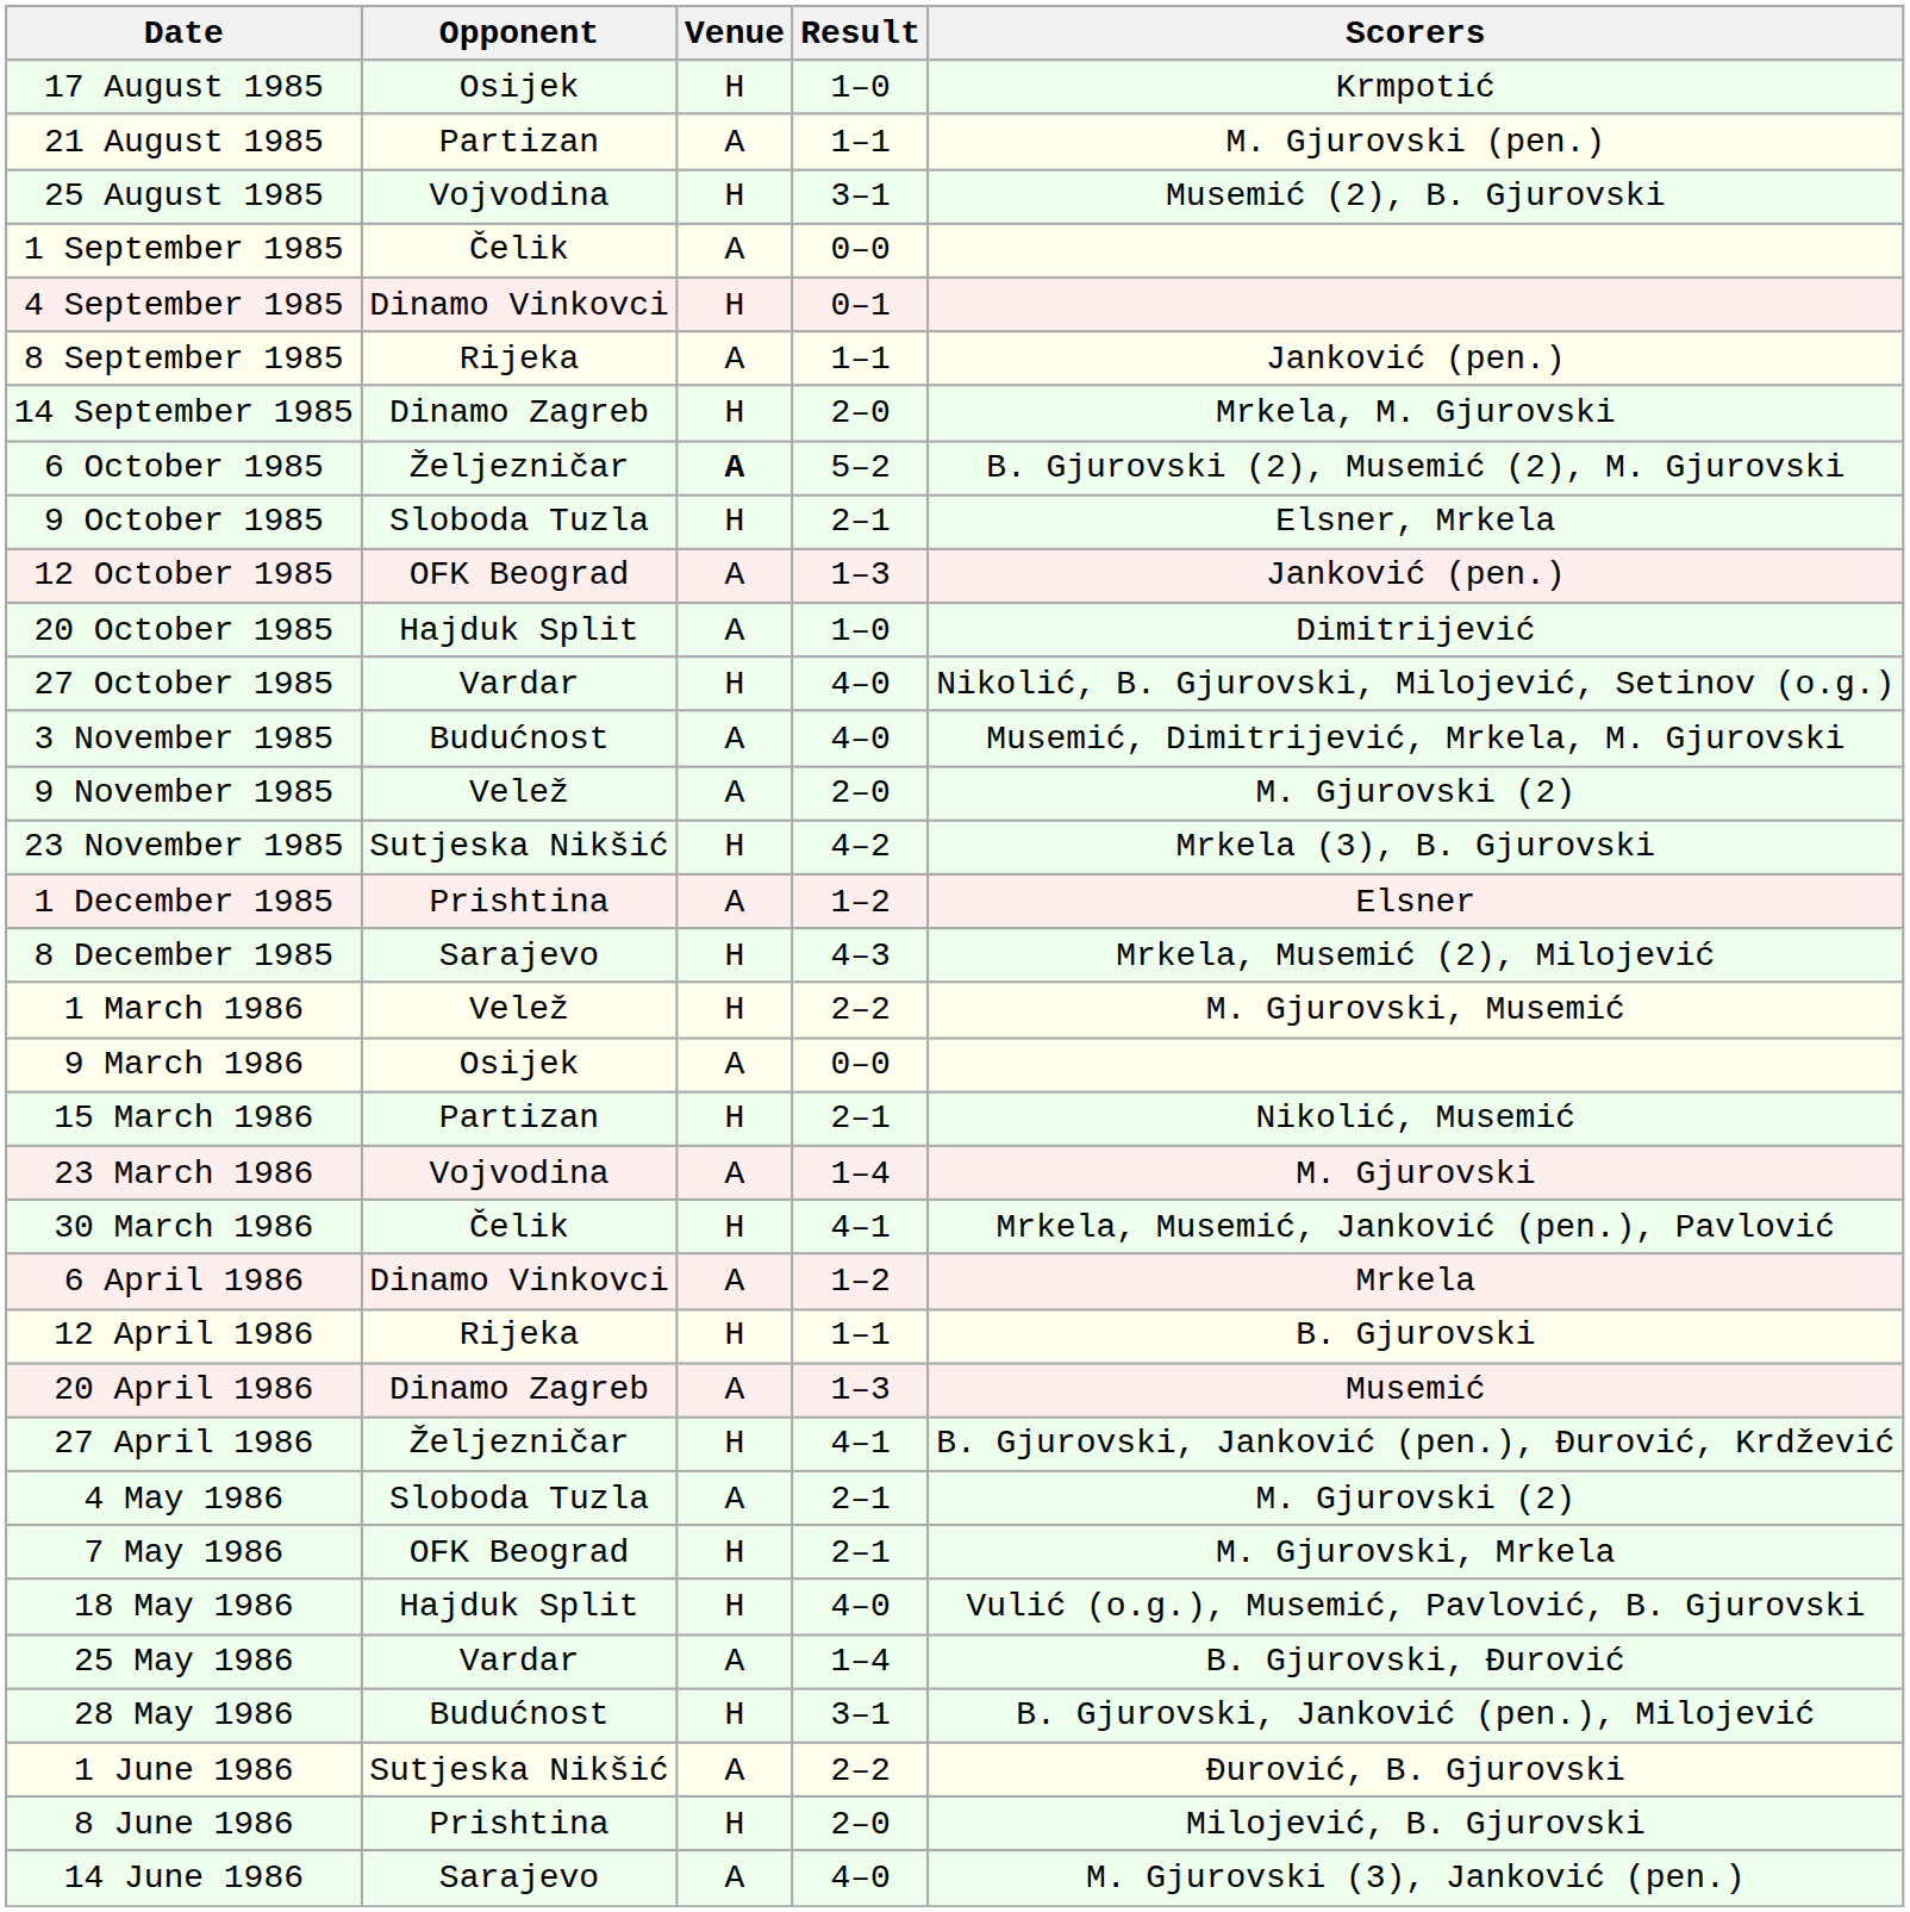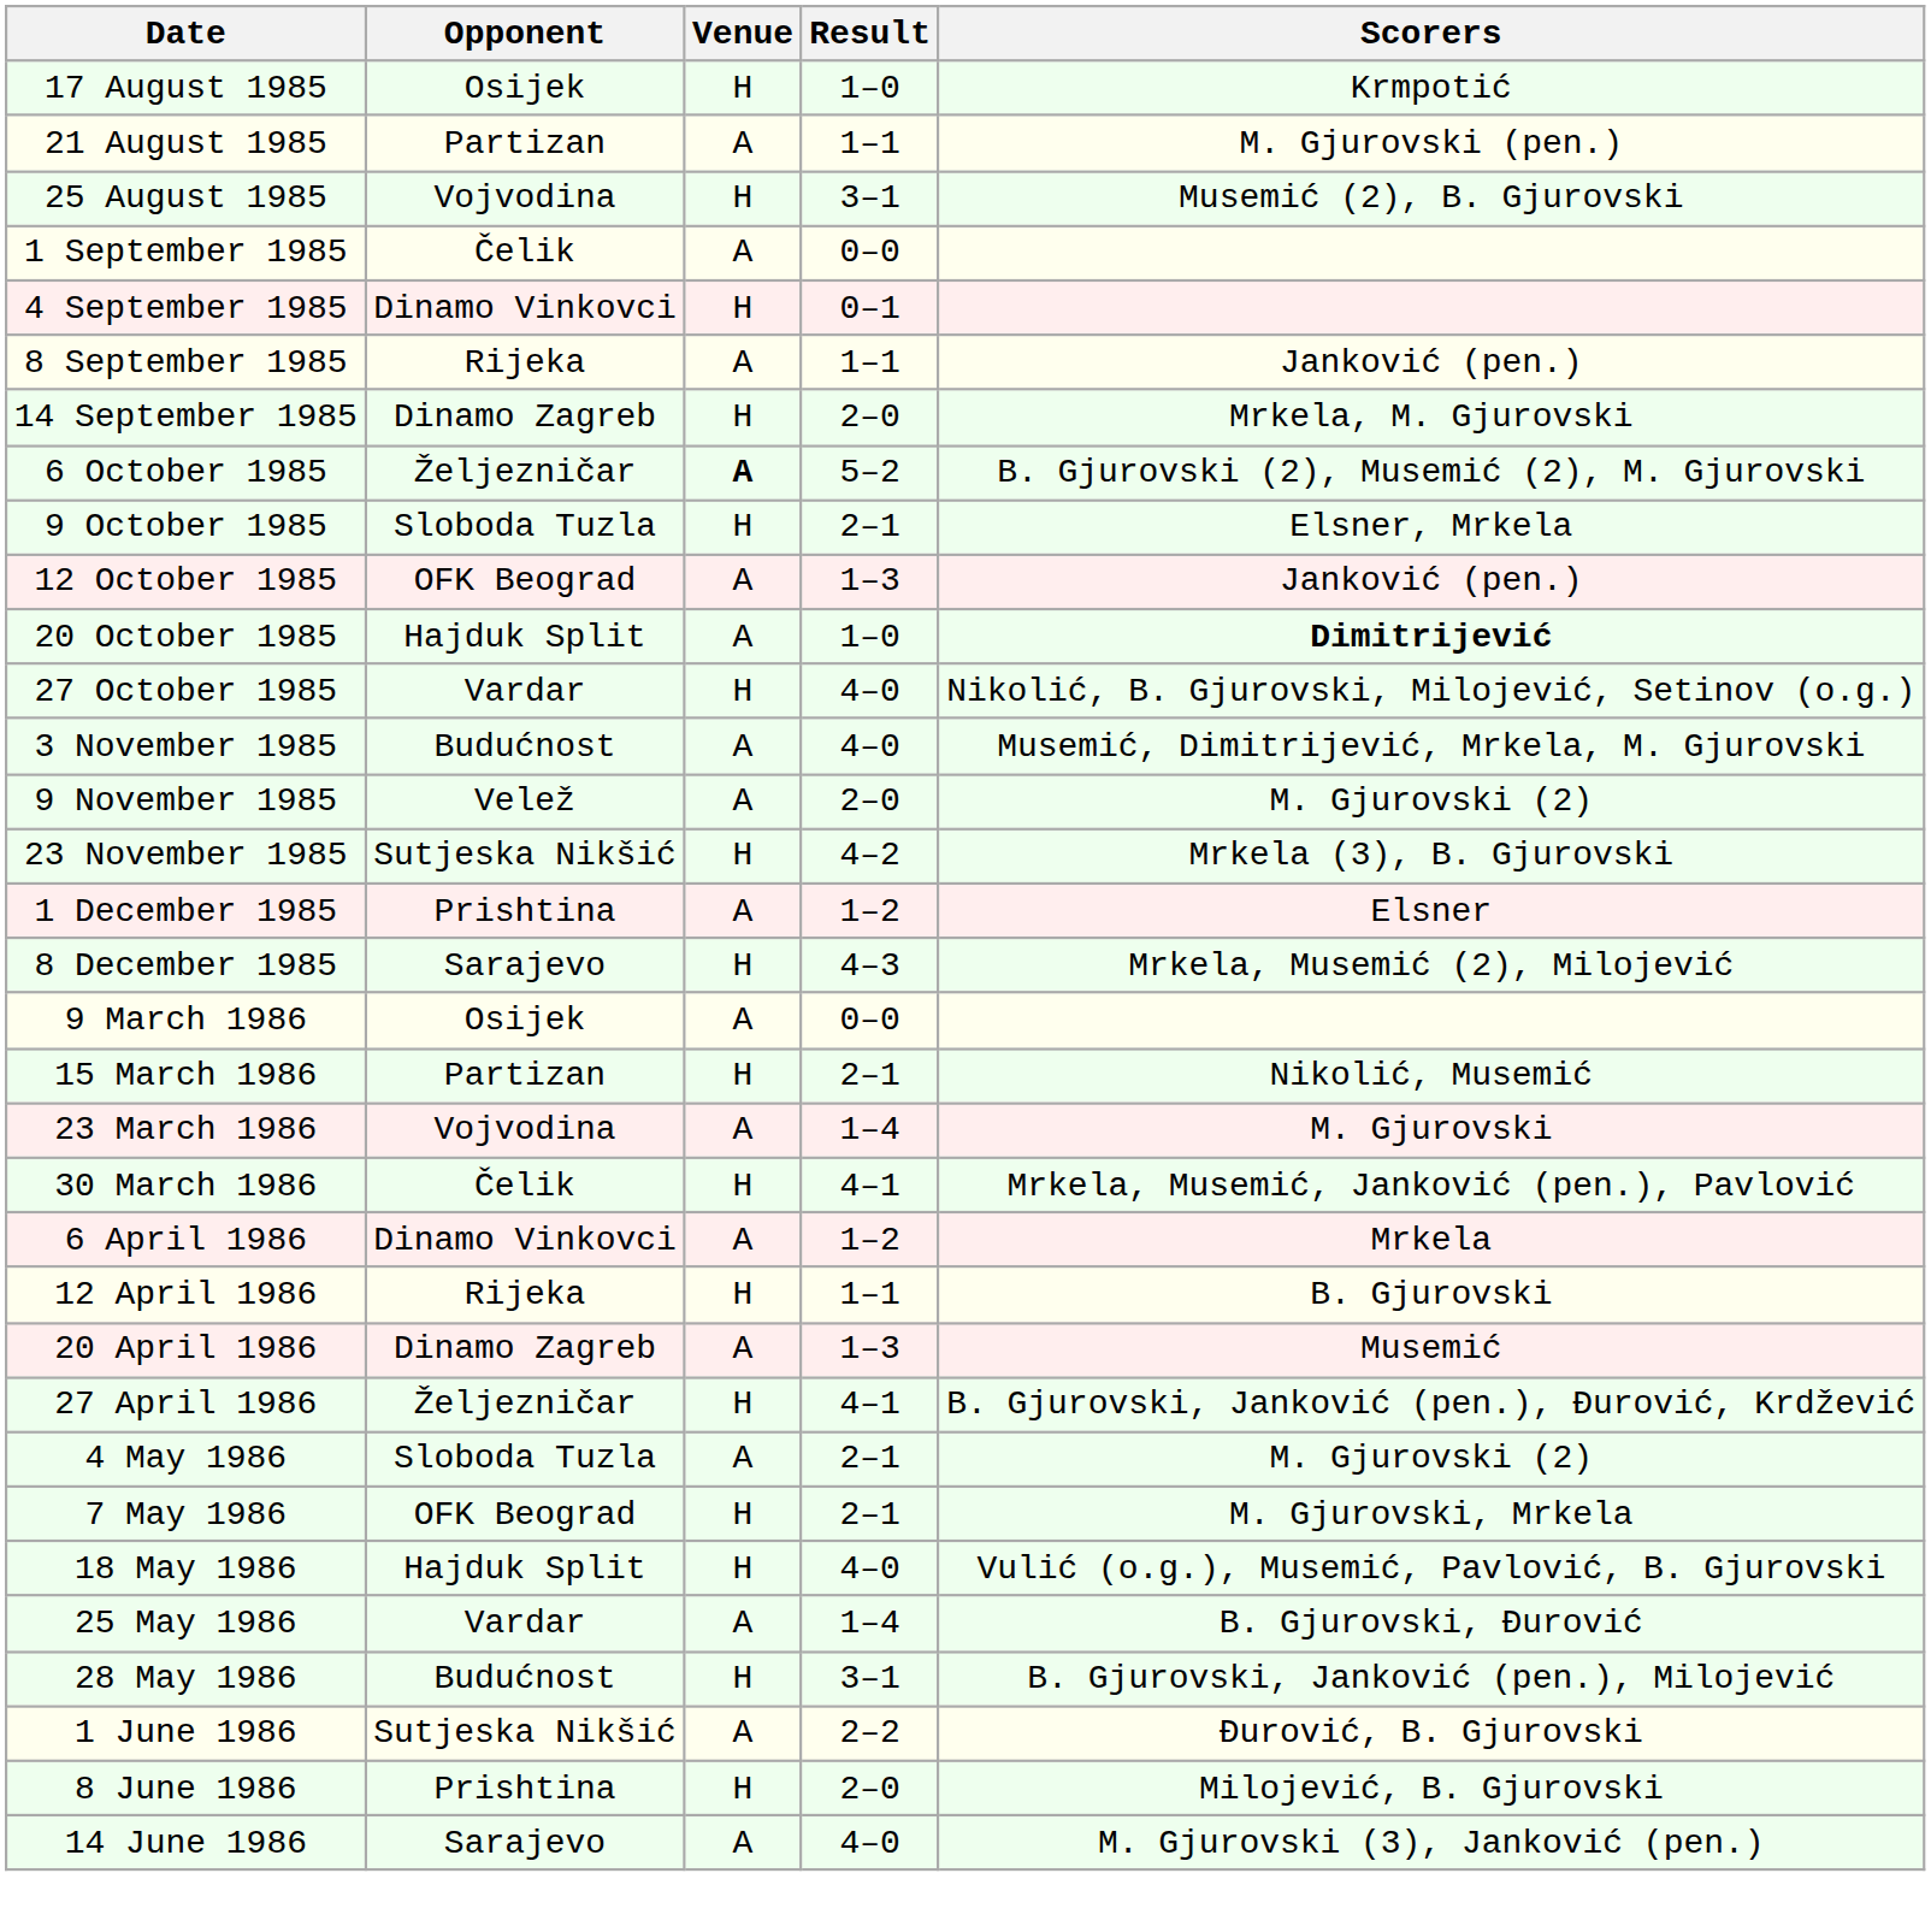20 October 1985 | Scorers: normal -> bold
- row: 1 March 1986 | Velež | H | 2–2 | M. Gjurovski, Musemić
